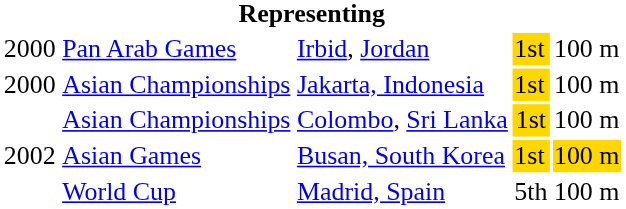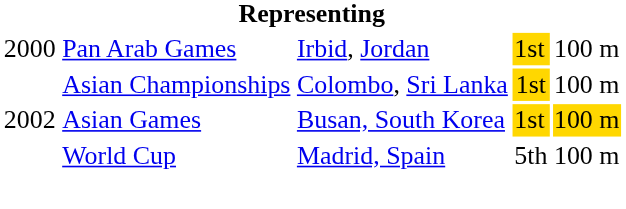- row: 2000 | Asian Championships | Jakarta, Indonesia | 1st | 100 m
